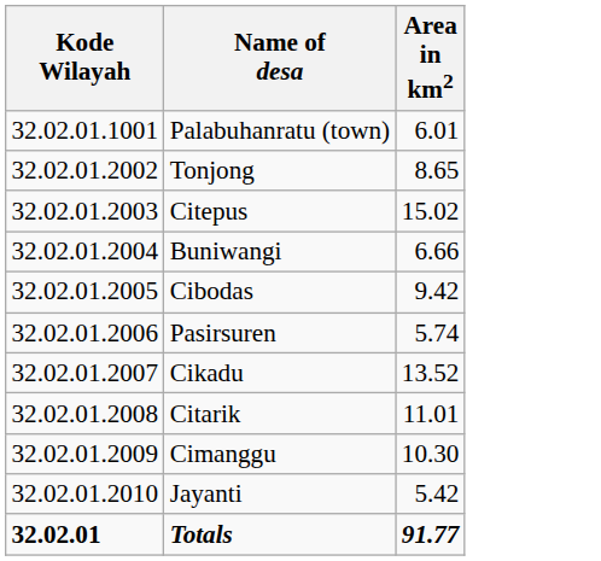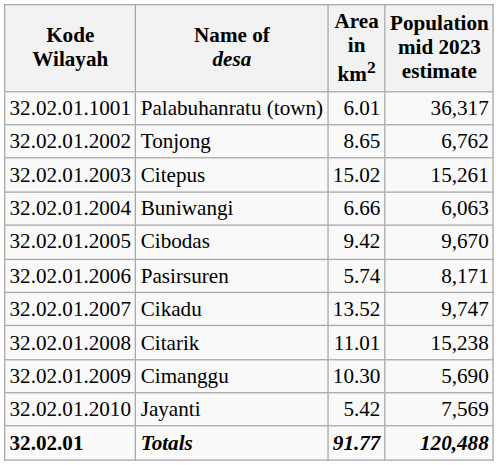+ column: Population mid 2023 estimate | 36,317 | 6,762 | 15,261 | 6,063 | 9,670 | 8,171 | 9,747 | 15,238 | 5,690 | 7,569 | 120,488
